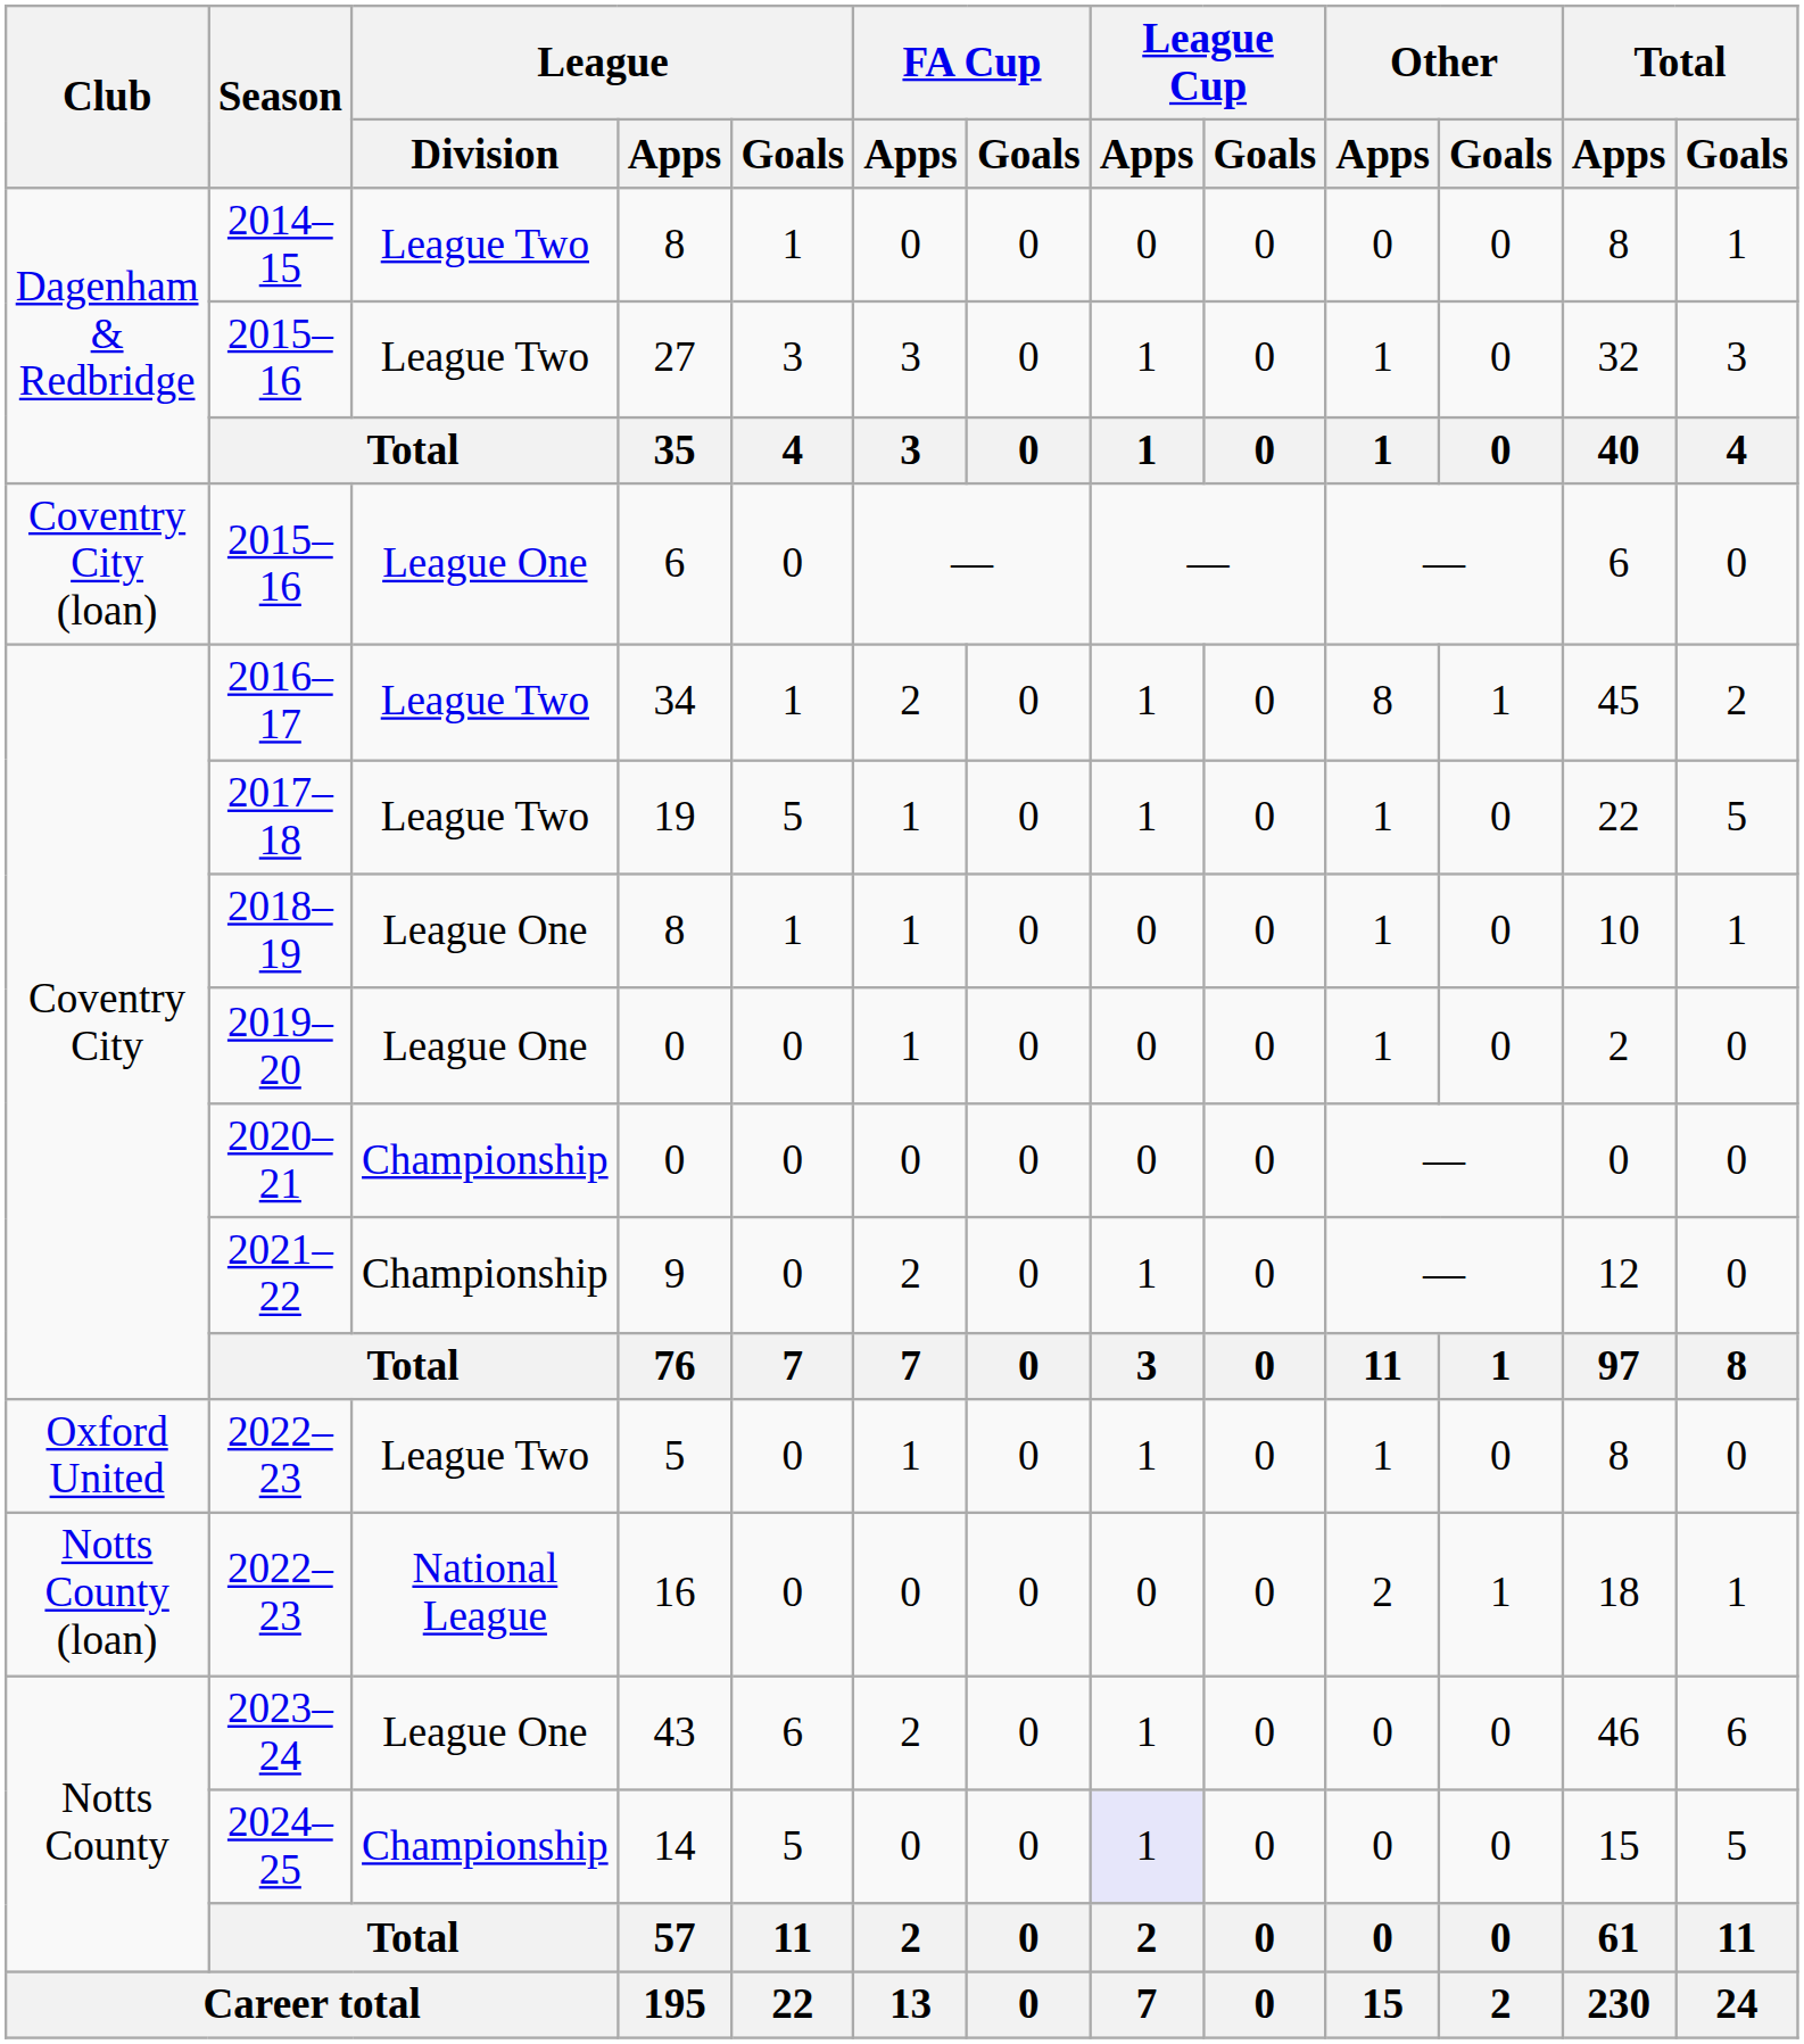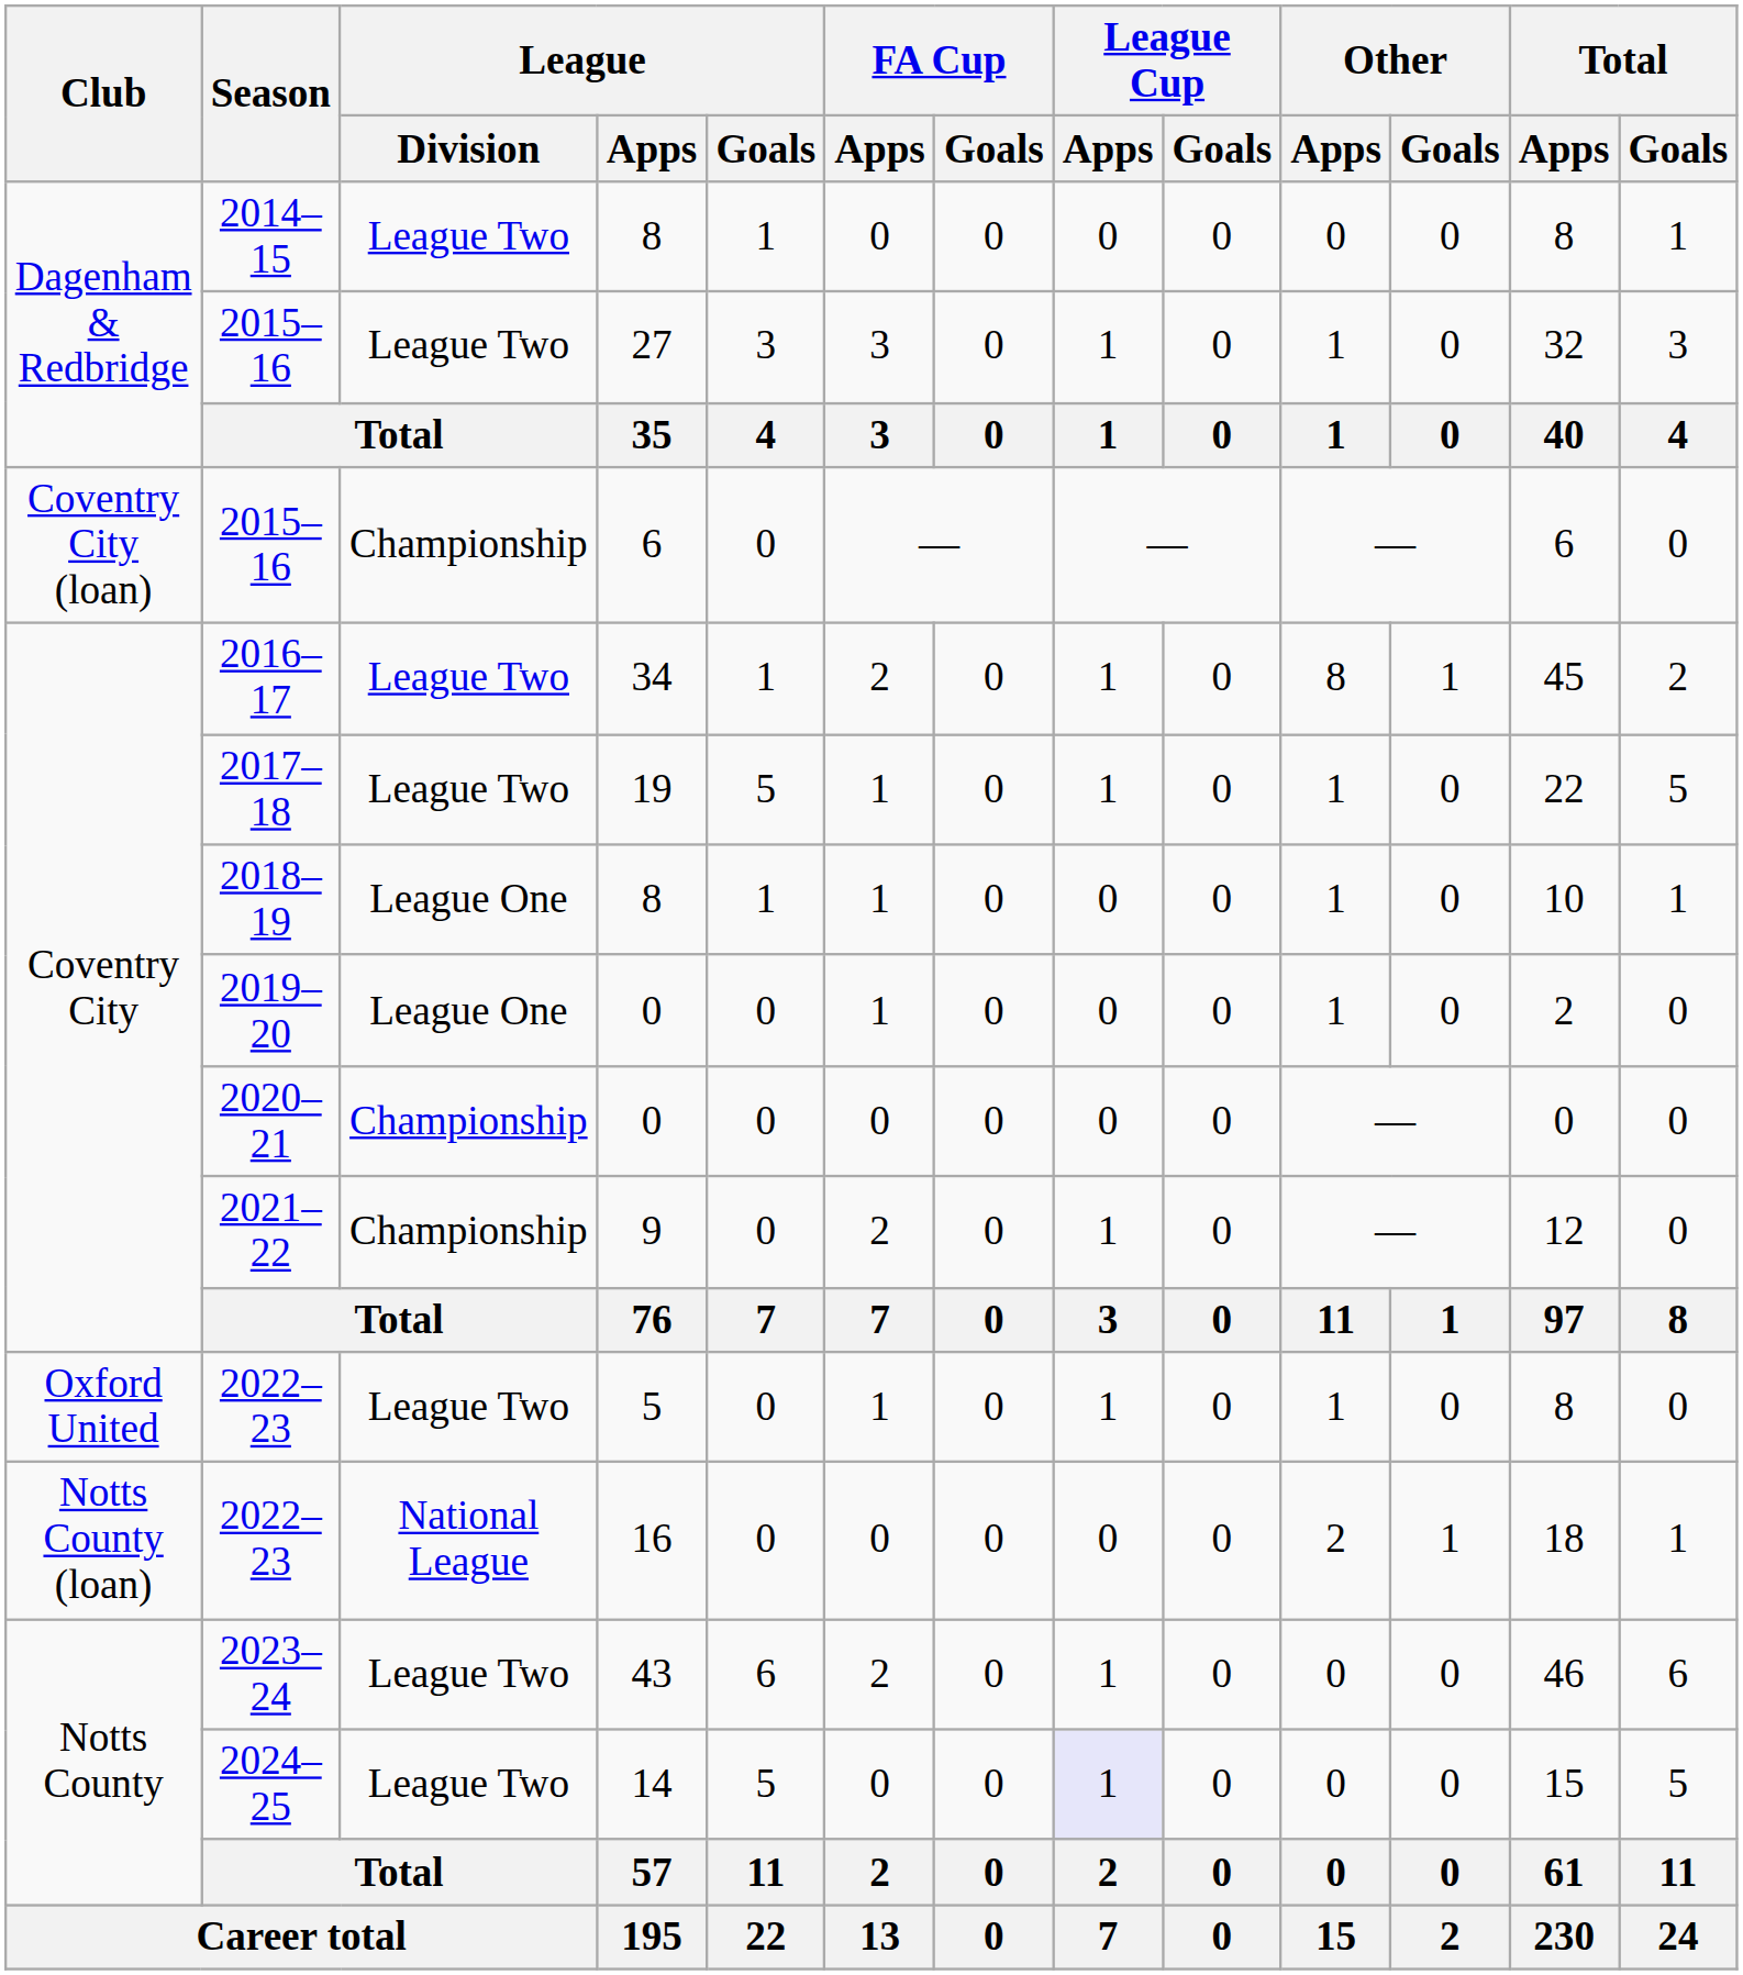2015–16 / 6 | League / Division: League One -> Championship
2023–24 | League / Division: League One -> League Two
2024–25 | League / Division: Championship -> League Two
